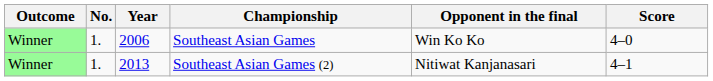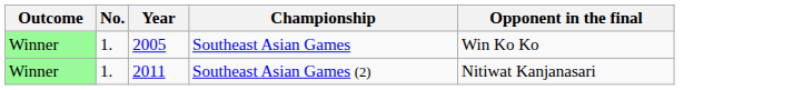- column: Score | 4–0 | 4–1
Southeast Asian Games | Year: 2006 -> 2005
Southeast Asian Games (2) | Year: 2013 -> 2011
